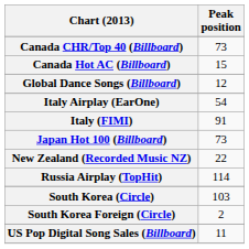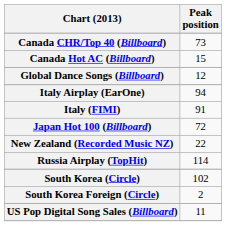Italy Airplay (EarOne) | Peak position: 54 -> 94
Japan Hot 100 (Billboard) | Peak position: 73 -> 72
South Korea (Circle) | Peak position: 103 -> 102
